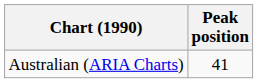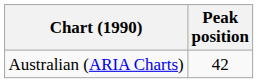Australian (ARIA Charts) | Peak position: 41 -> 42
